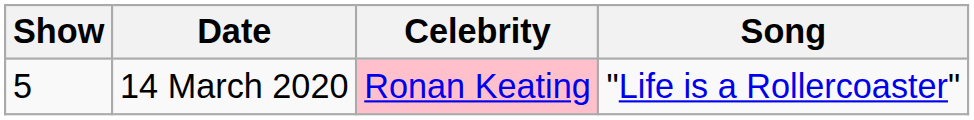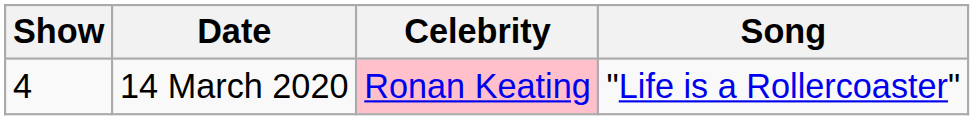14 March 2020 | Show: 5 -> 4
